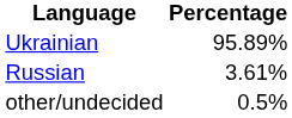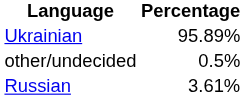rows swapped: Russian <-> other/undecided
